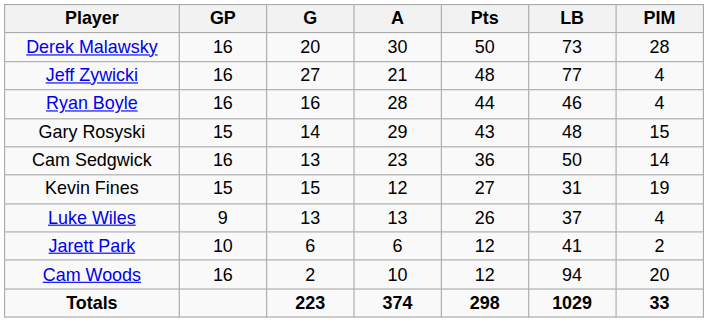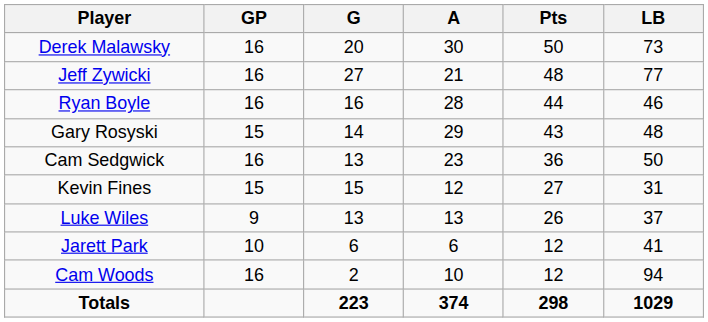- column: PIM | 28 | 4 | 4 | 15 | 14 | 19 | 4 | 2 | 20 | 33
